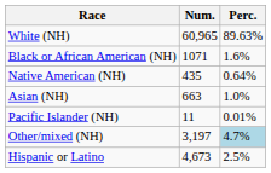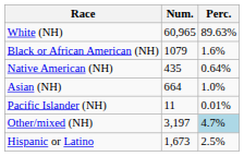Black or African American (NH) | Num.: 1071 -> 1079
Asian (NH) | Num.: 663 -> 664
Hispanic or Latino | Num.: 4,673 -> 1,673
